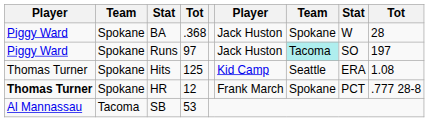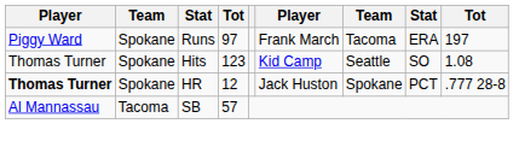- row: Piggy Ward | Spokane | BA | .368 | Jack Huston | Spokane | W | 28
Runs | column 6: Jack Huston -> Frank March
Runs | column 7: paleturquoise background -> no background
Runs | column 8: SO -> ERA
Hits | column 4: 125 -> 123
Hits | column 8: ERA -> SO
HR | column 6: Frank March -> Jack Huston
SB | column 4: 53 -> 57
